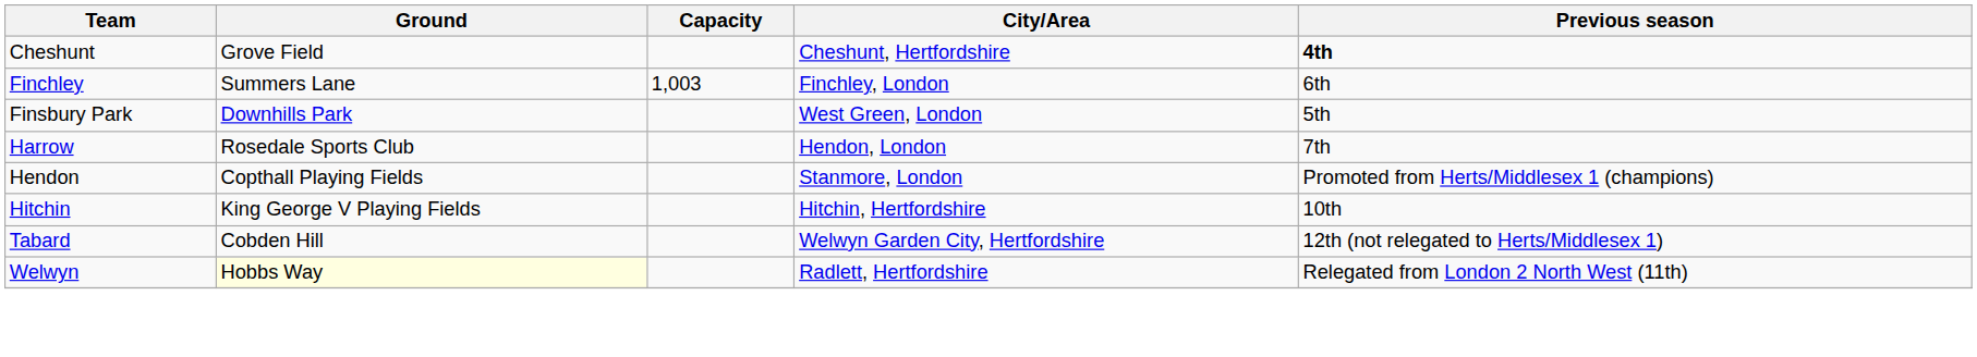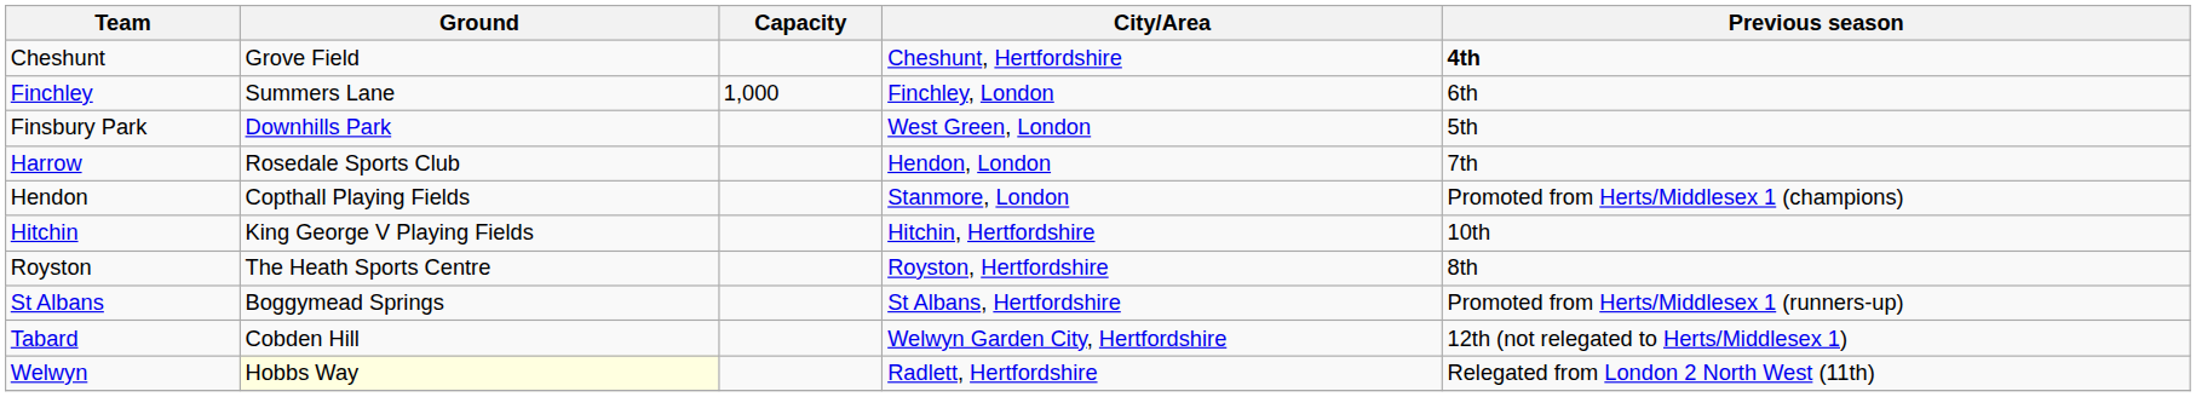Finchley | Capacity: 1,003 -> 1,000
+ row: Royston | The Heath Sports Centre | Royston, Hertfordshire | 8th
+ row: St Albans | Boggymead Springs | St Albans, Hertfordshire | Promoted from Herts/Middlesex 1 (runners-up)
